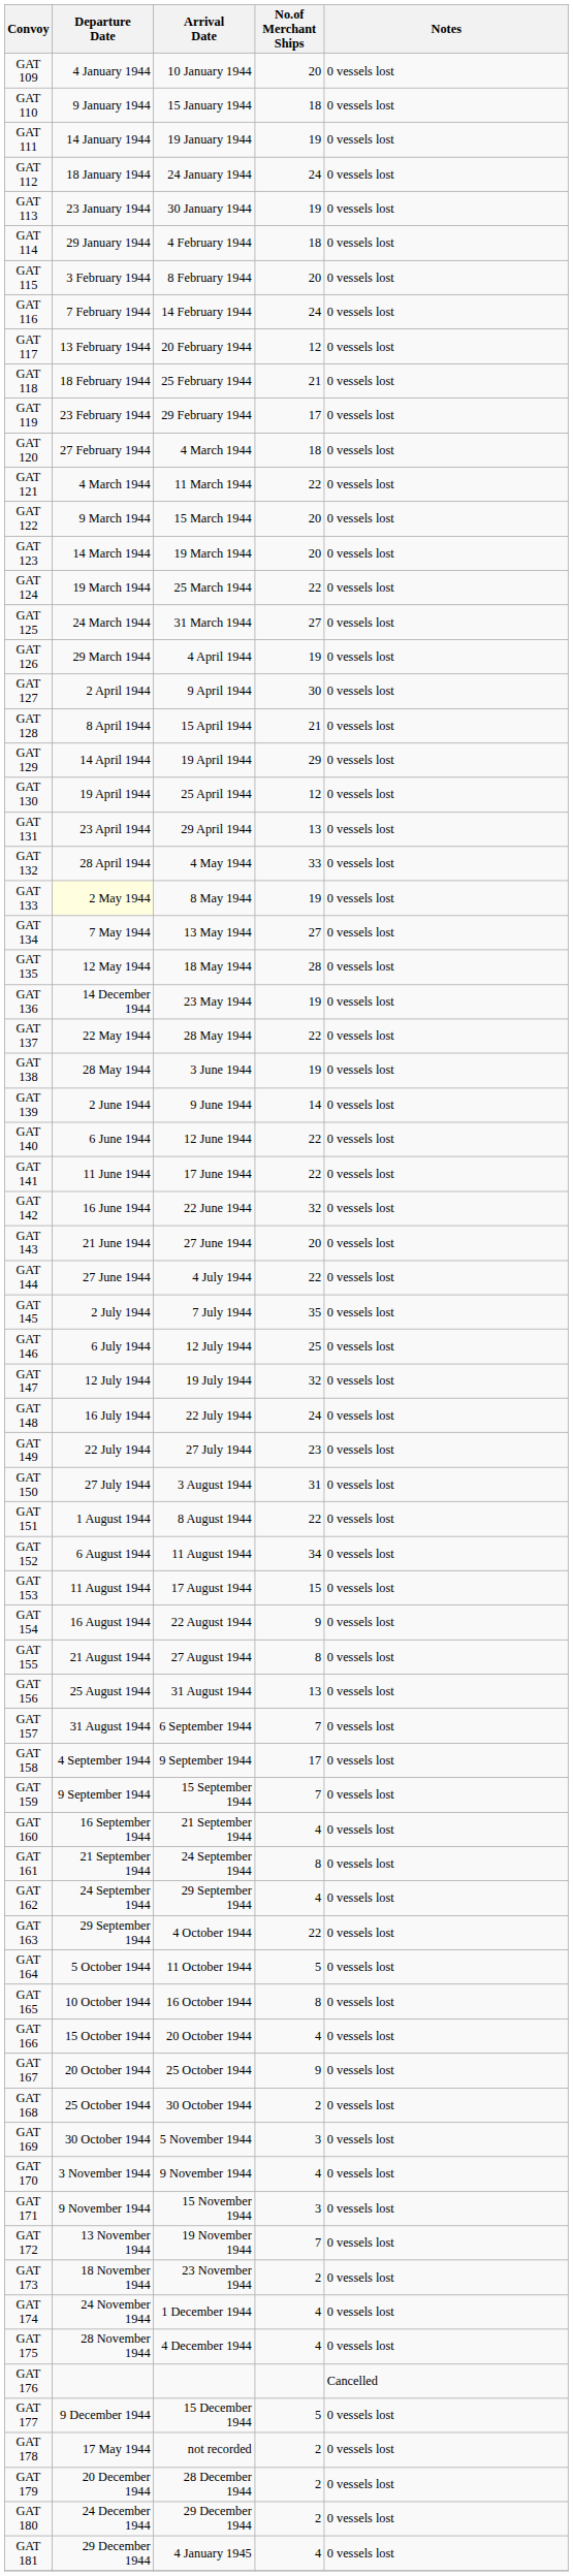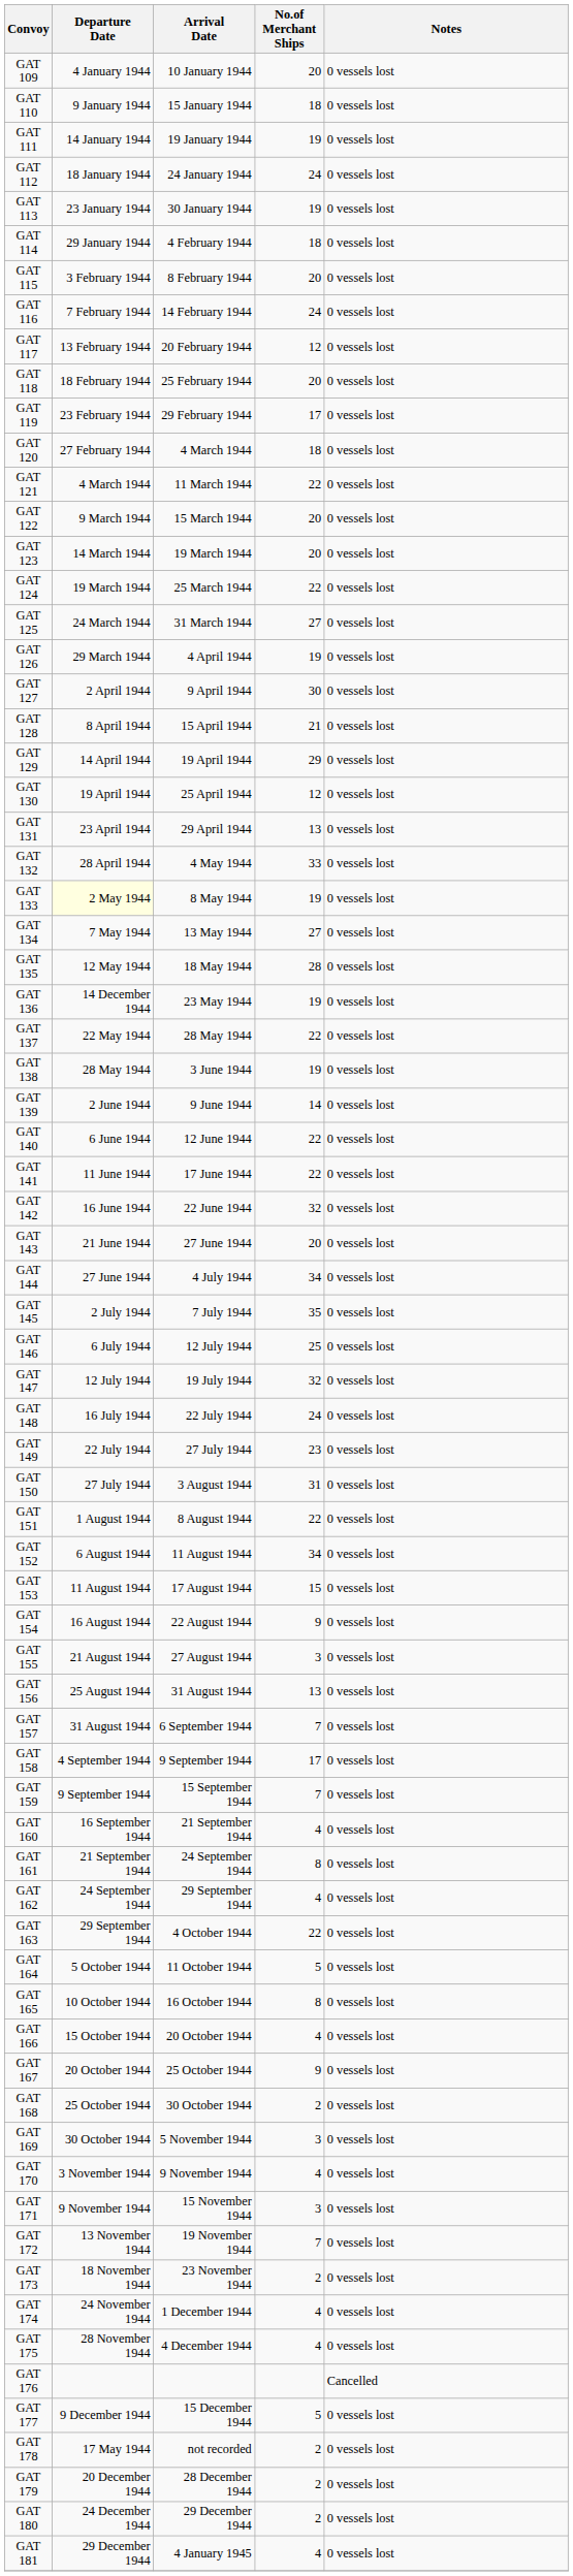GAT 118 | No.of Merchant Ships: 21 -> 20
GAT 144 | No.of Merchant Ships: 22 -> 34
GAT 155 | No.of Merchant Ships: 8 -> 3
